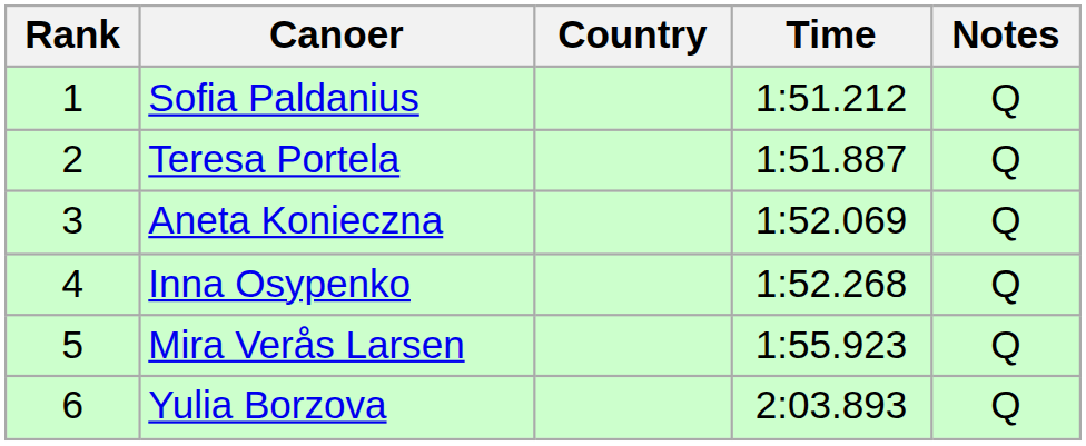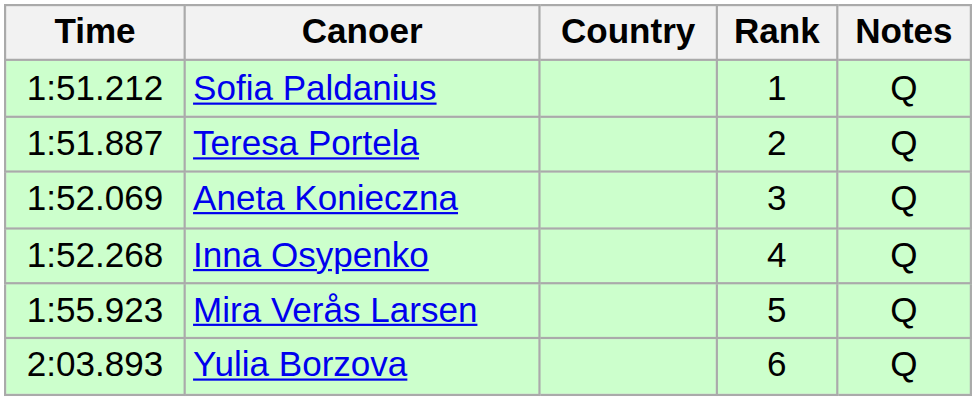columns swapped: Rank <-> Time
